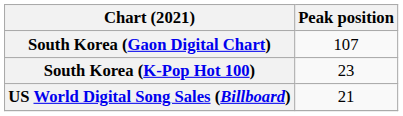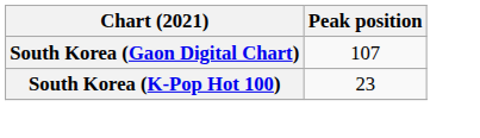- row: US World Digital Song Sales (Billboard) | 21
